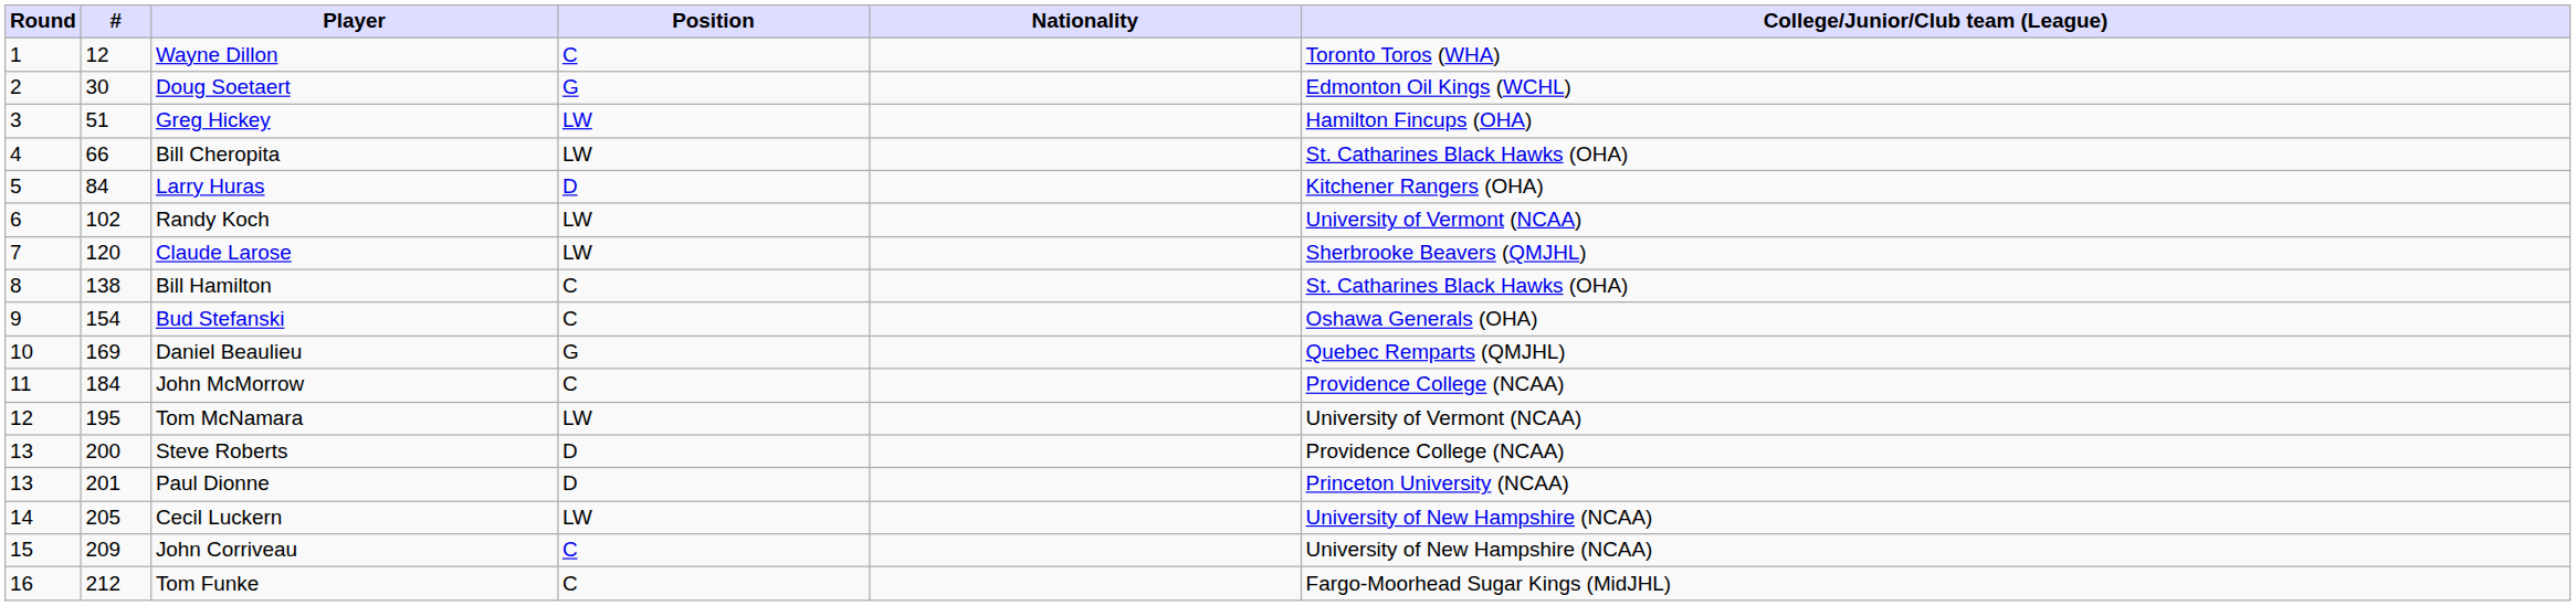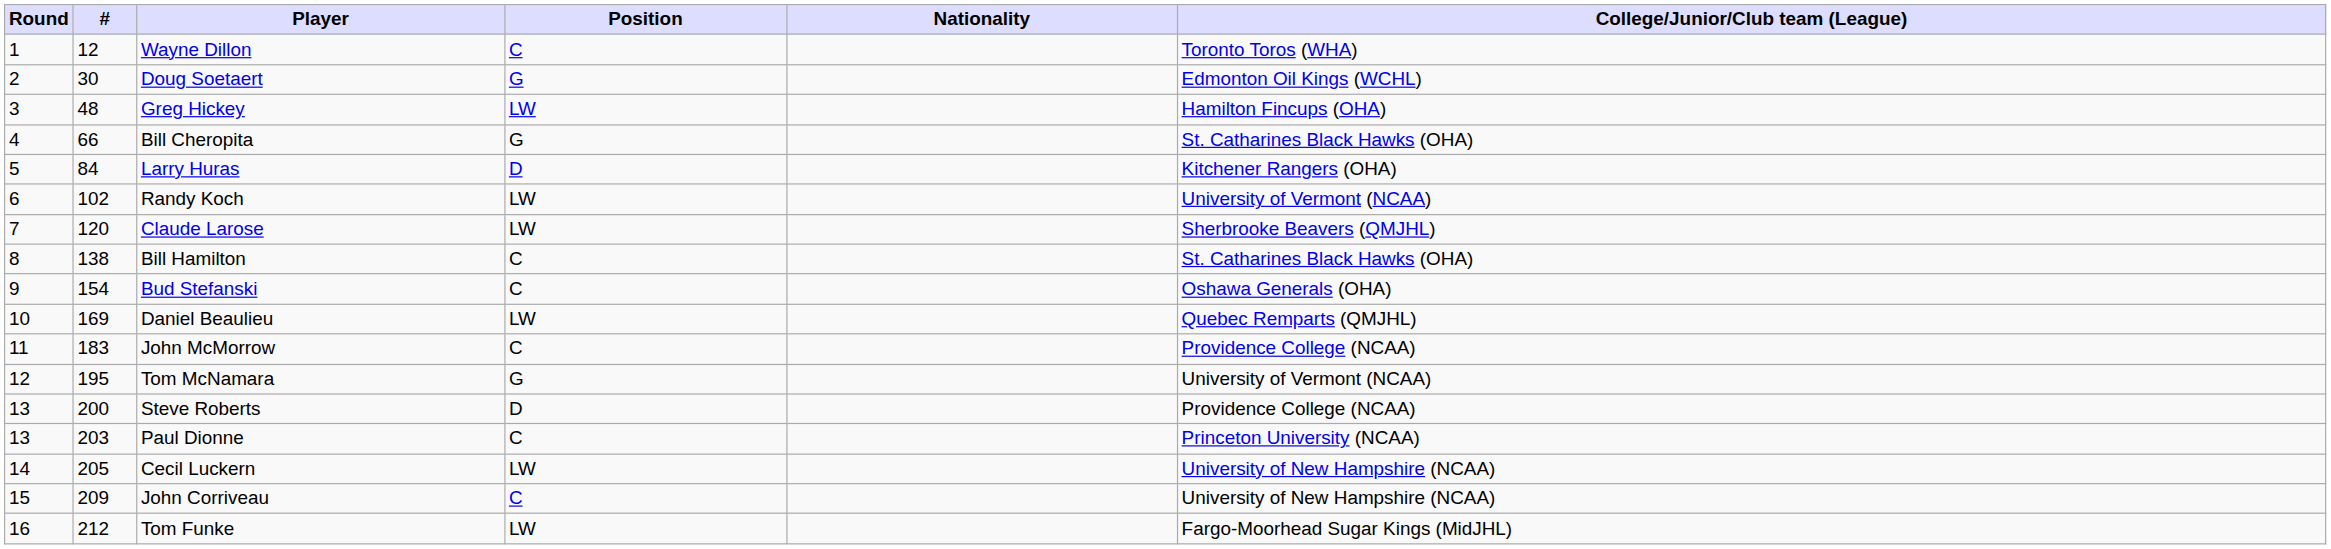Greg Hickey | #: 51 -> 48
Bill Cheropita | Position: LW -> G
Daniel Beaulieu | Position: G -> LW
John McMorrow | #: 184 -> 183
Tom McNamara | Position: LW -> G
Paul Dionne | #: 201 -> 203
Paul Dionne | Position: D -> C
Tom Funke | Position: C -> LW
